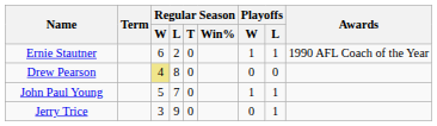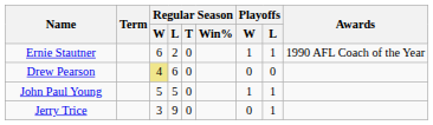Drew Pearson | Regular Season / L: 8 -> 6
John Paul Young | Regular Season / L: 7 -> 5
